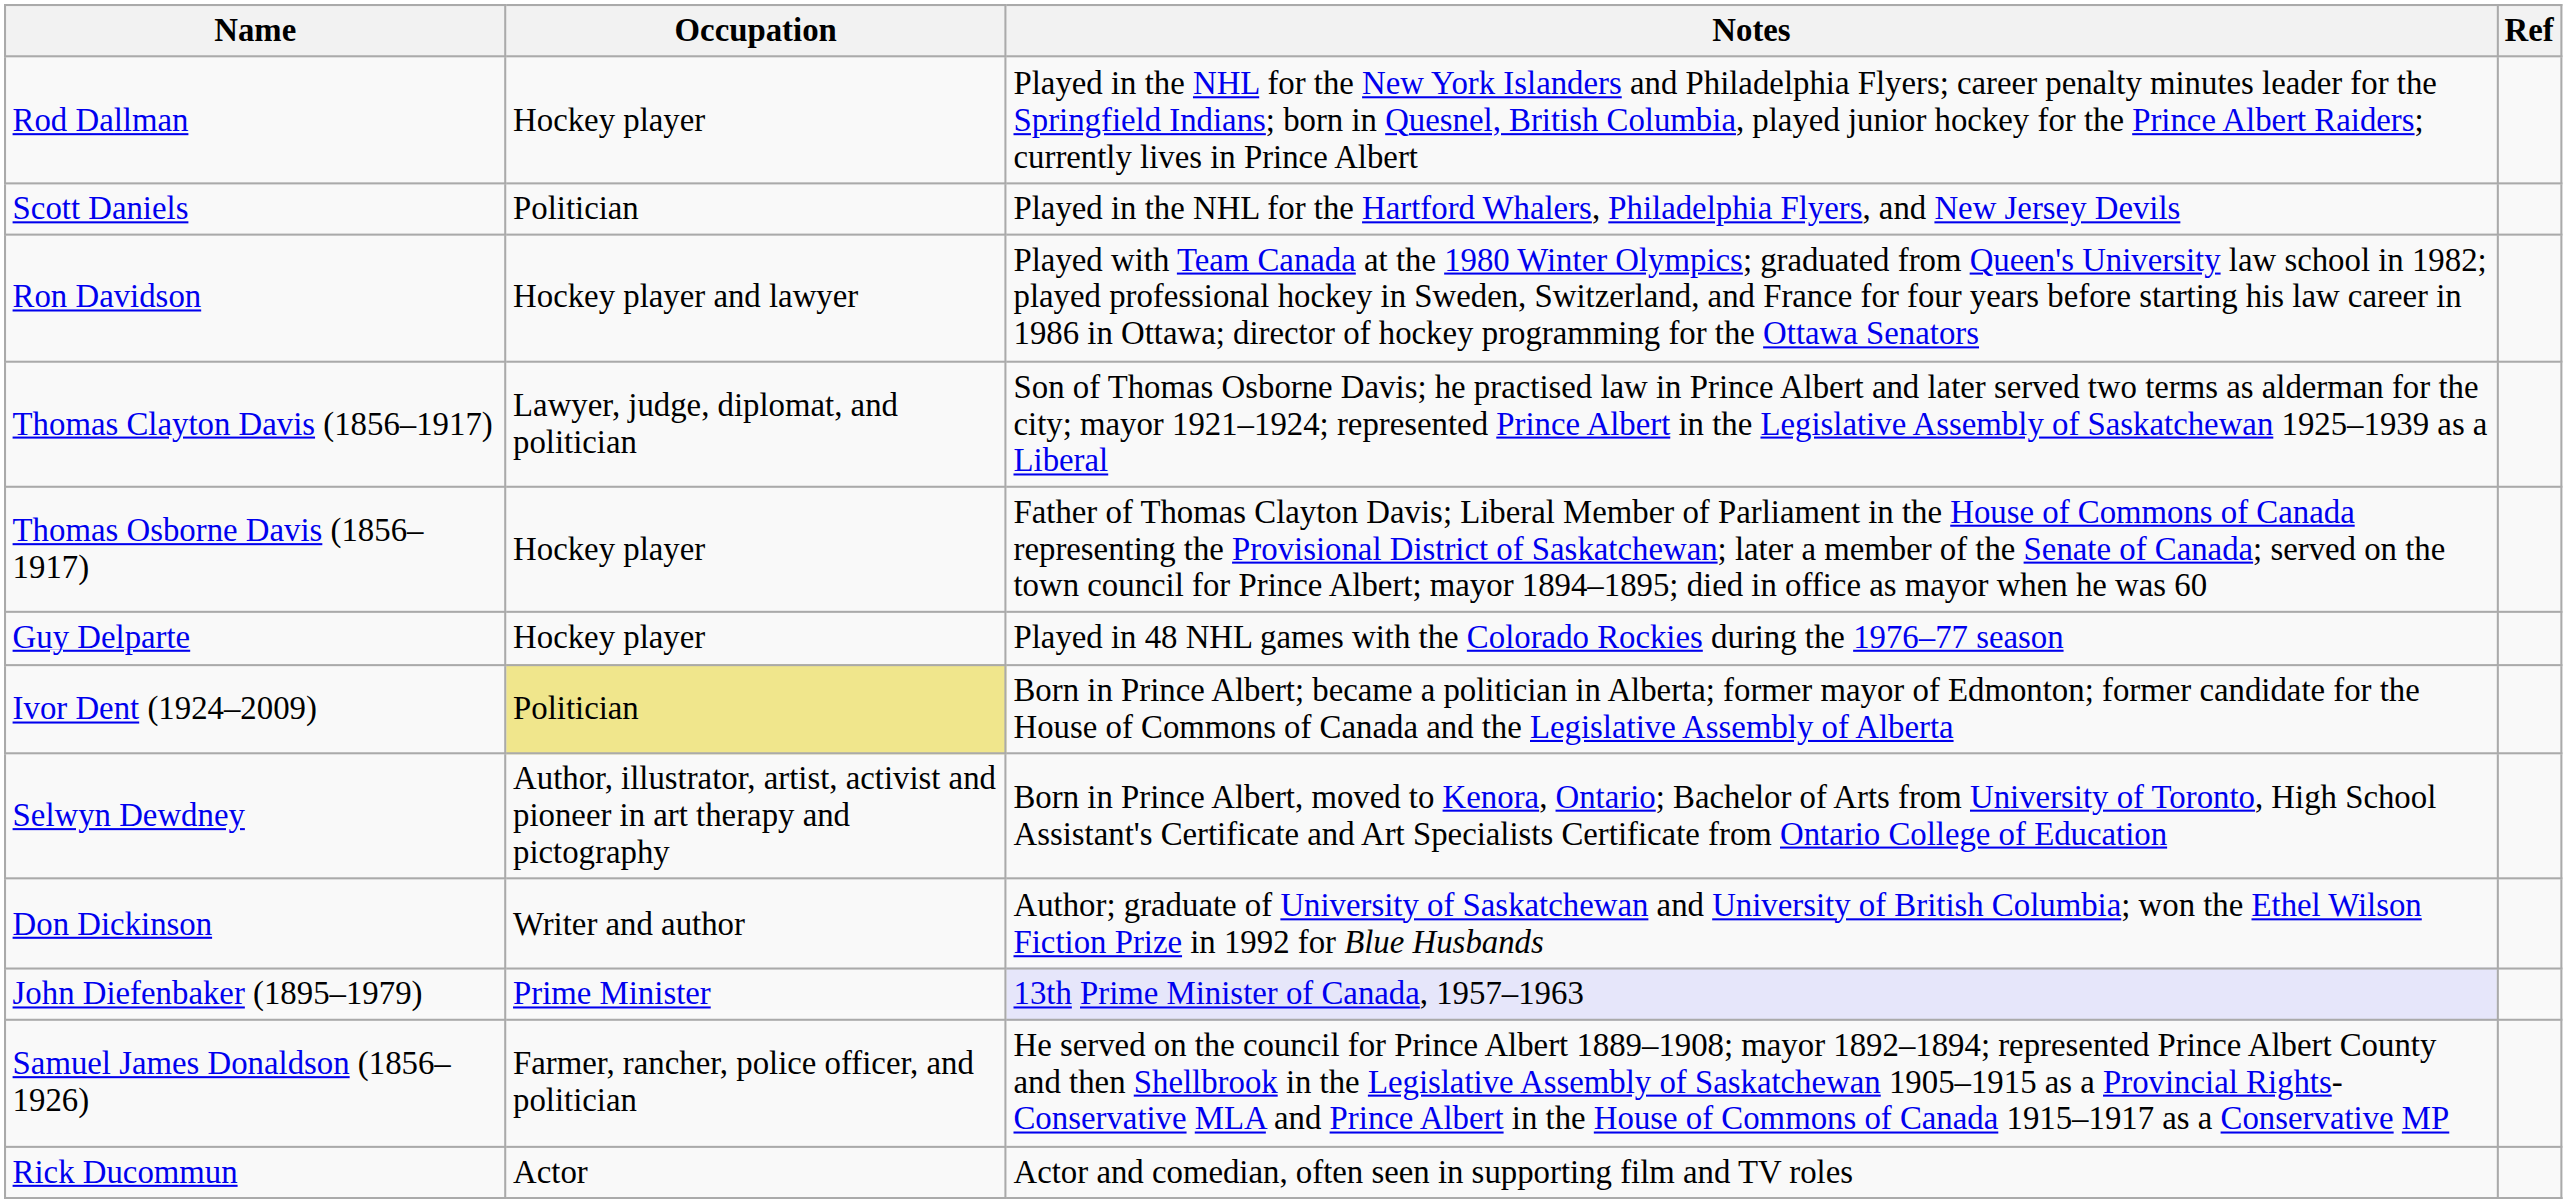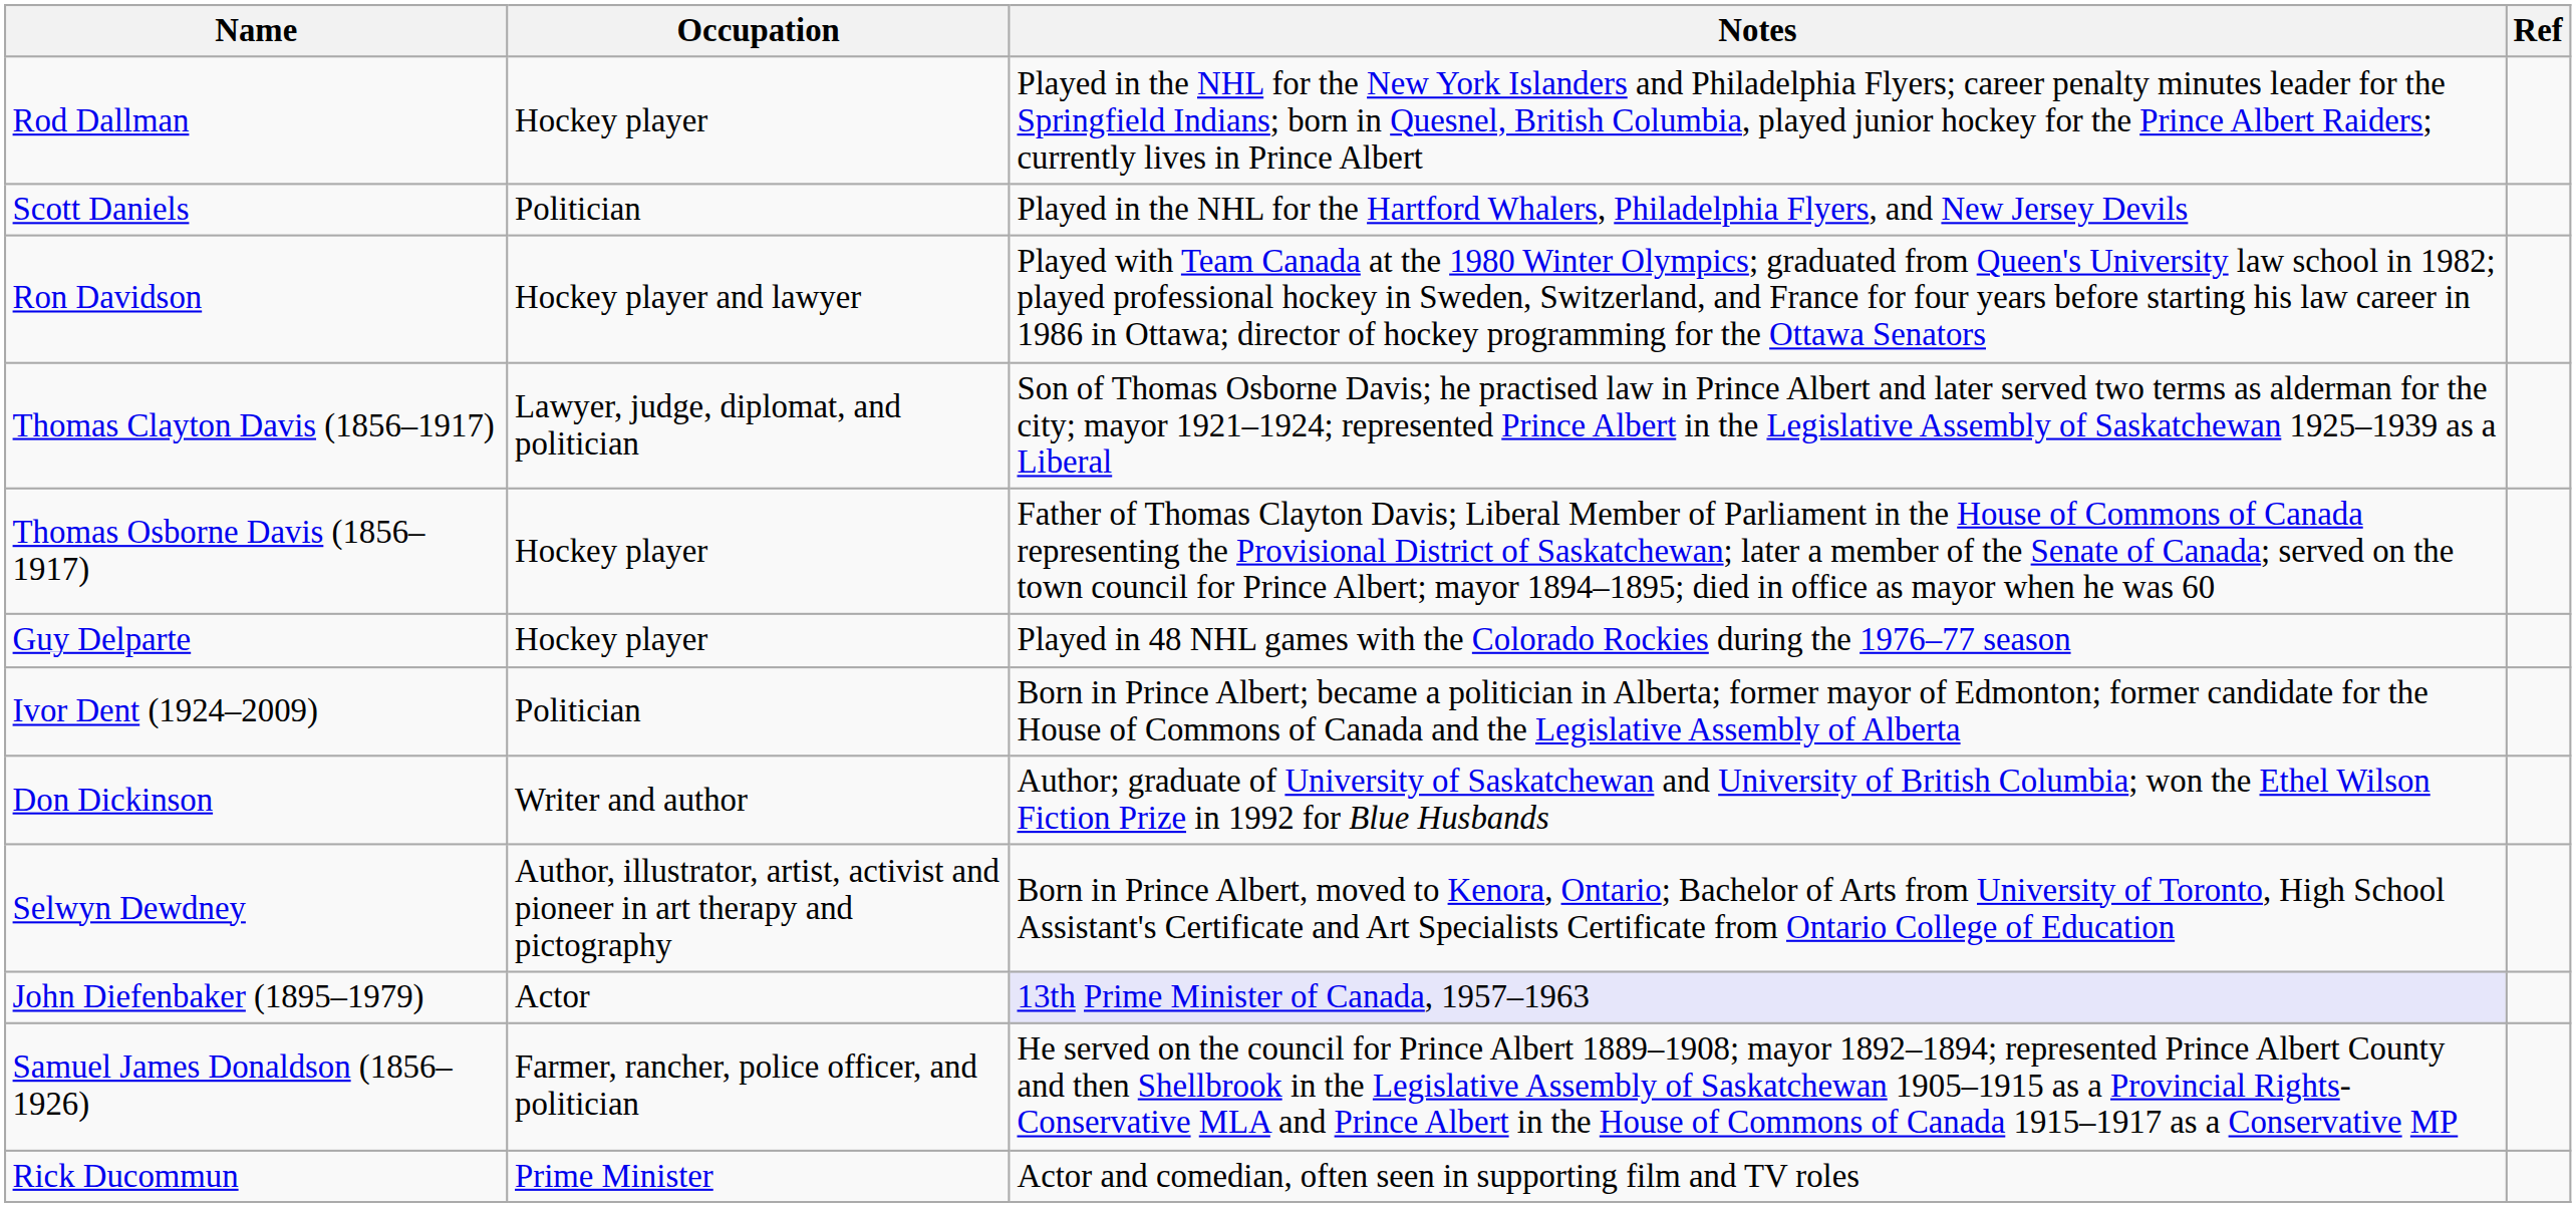Ivor Dent (1924–2009) | Occupation: khaki background -> no background
rows swapped: Selwyn Dewdney <-> Don Dickinson
John Diefenbaker (1895–1979) | Occupation: Prime Minister -> Actor
Rick Ducommun | Occupation: Actor -> Prime Minister
